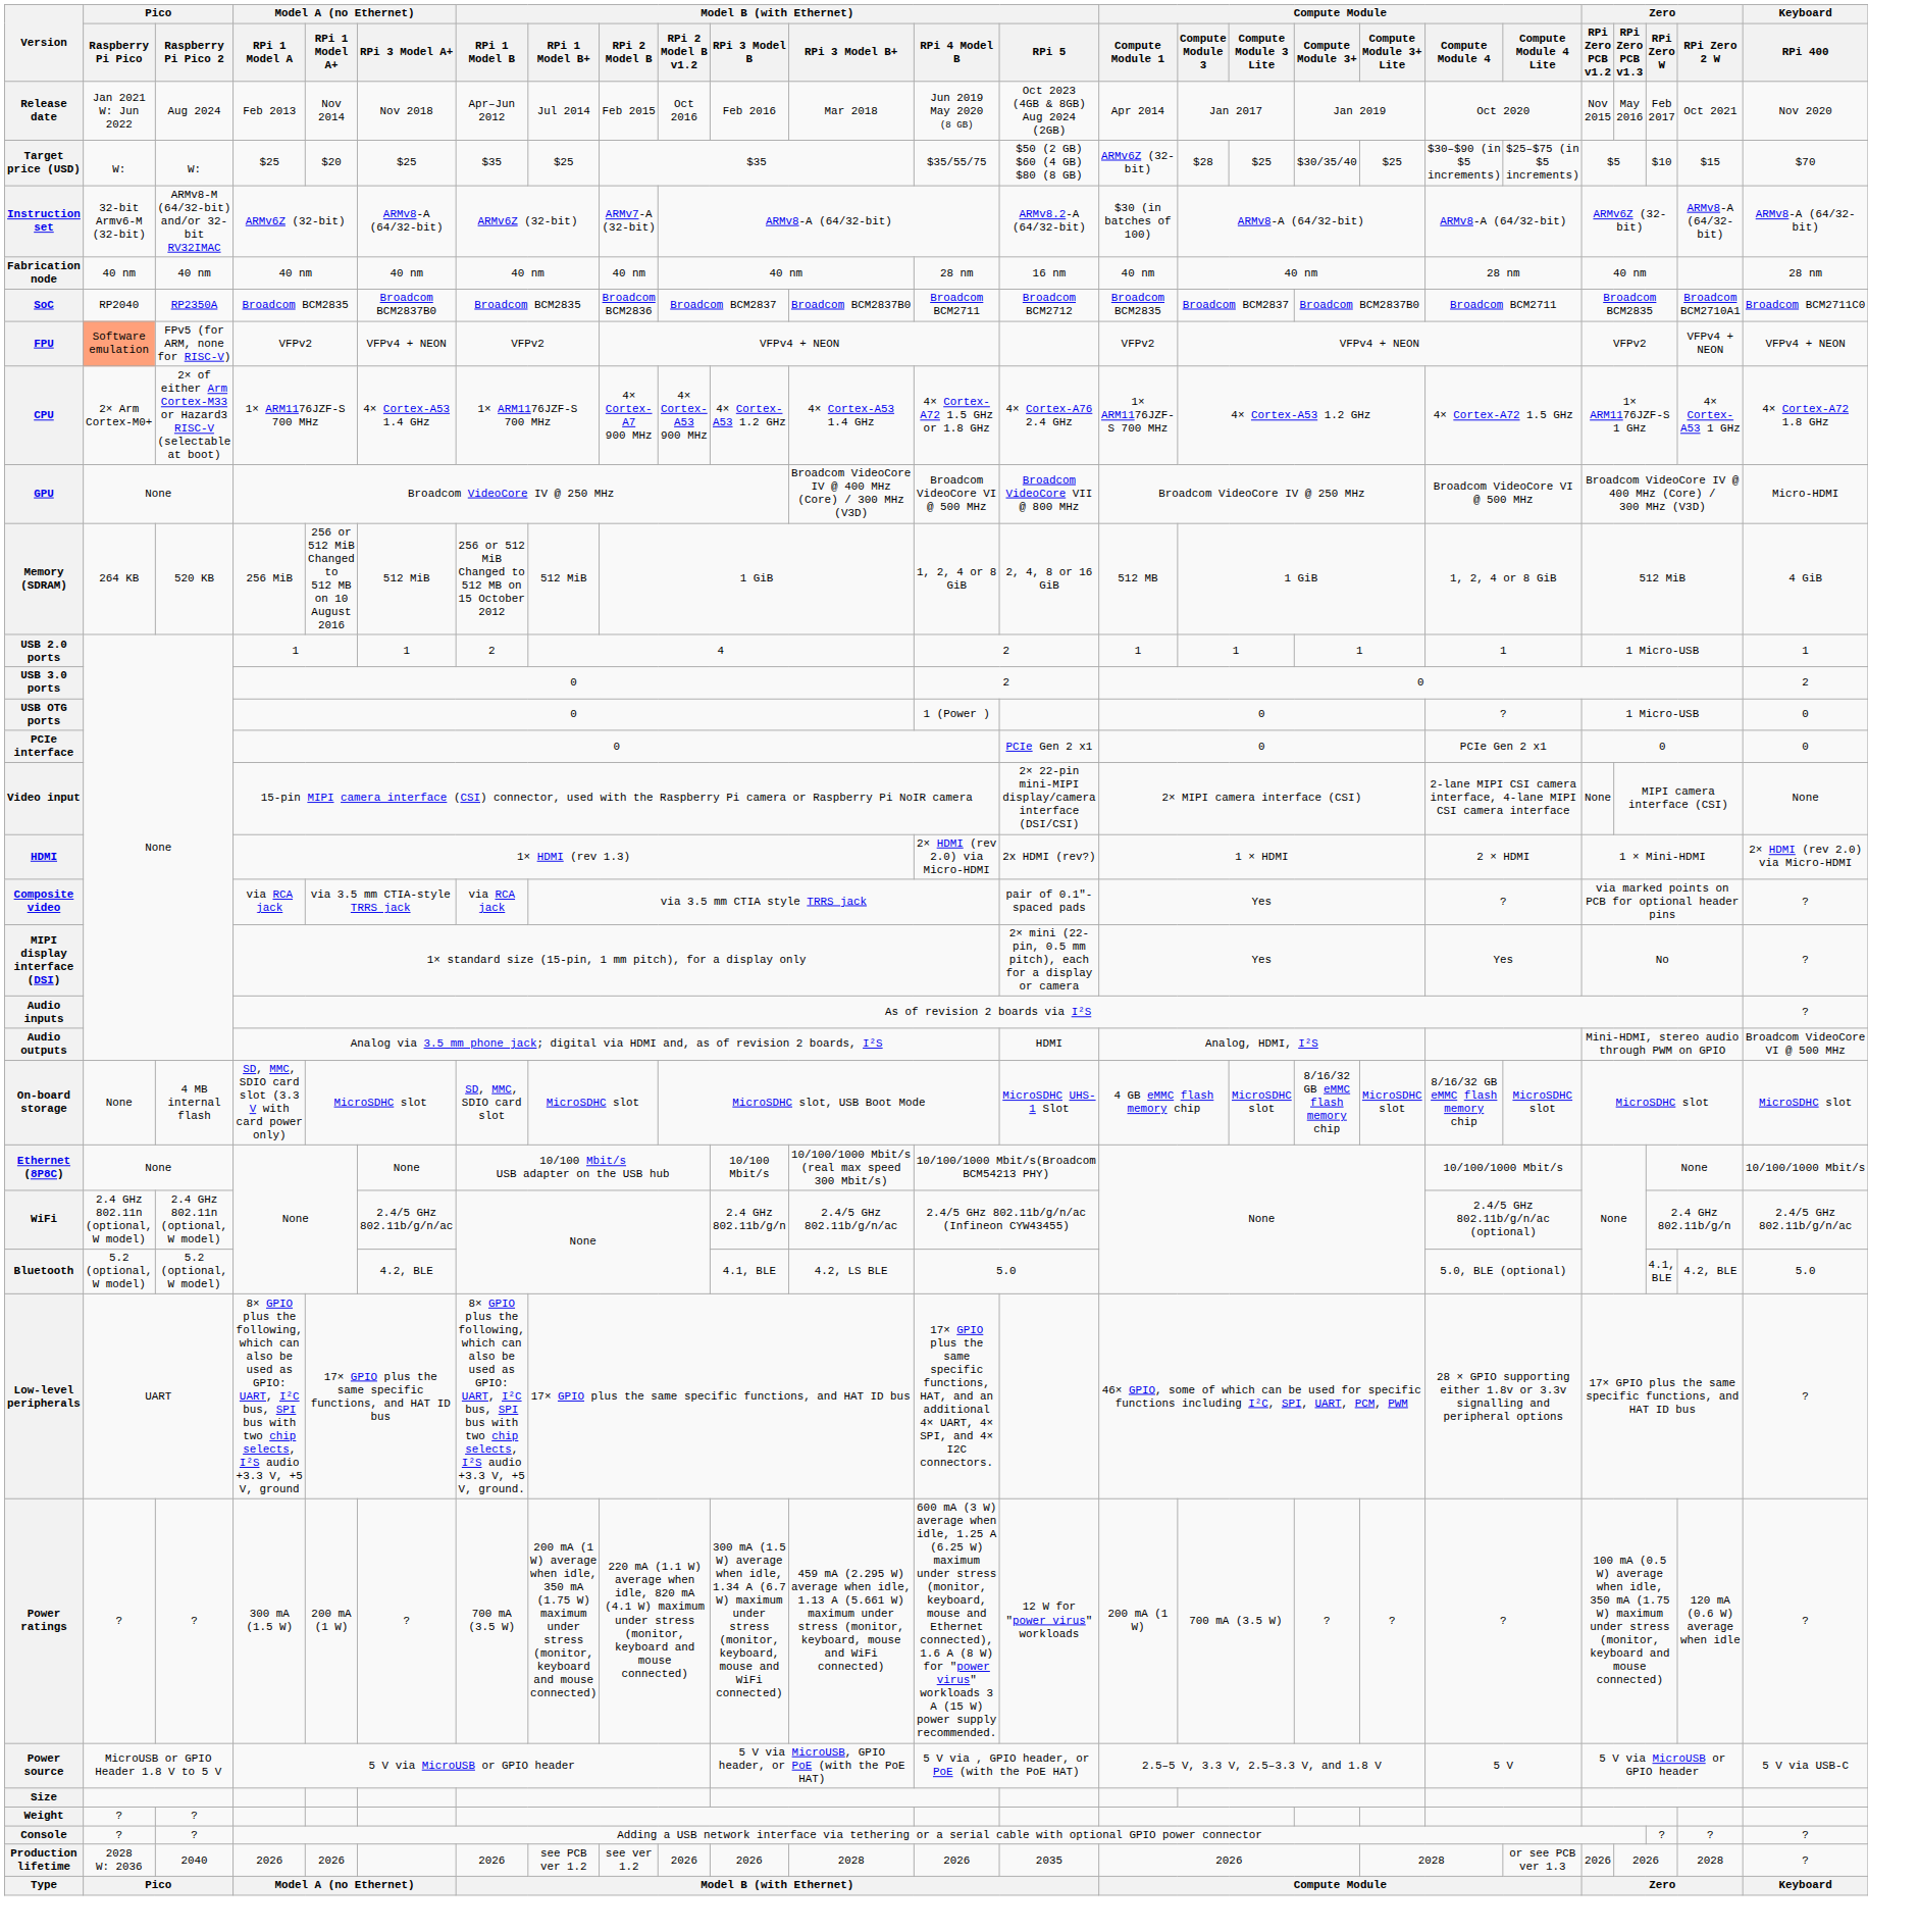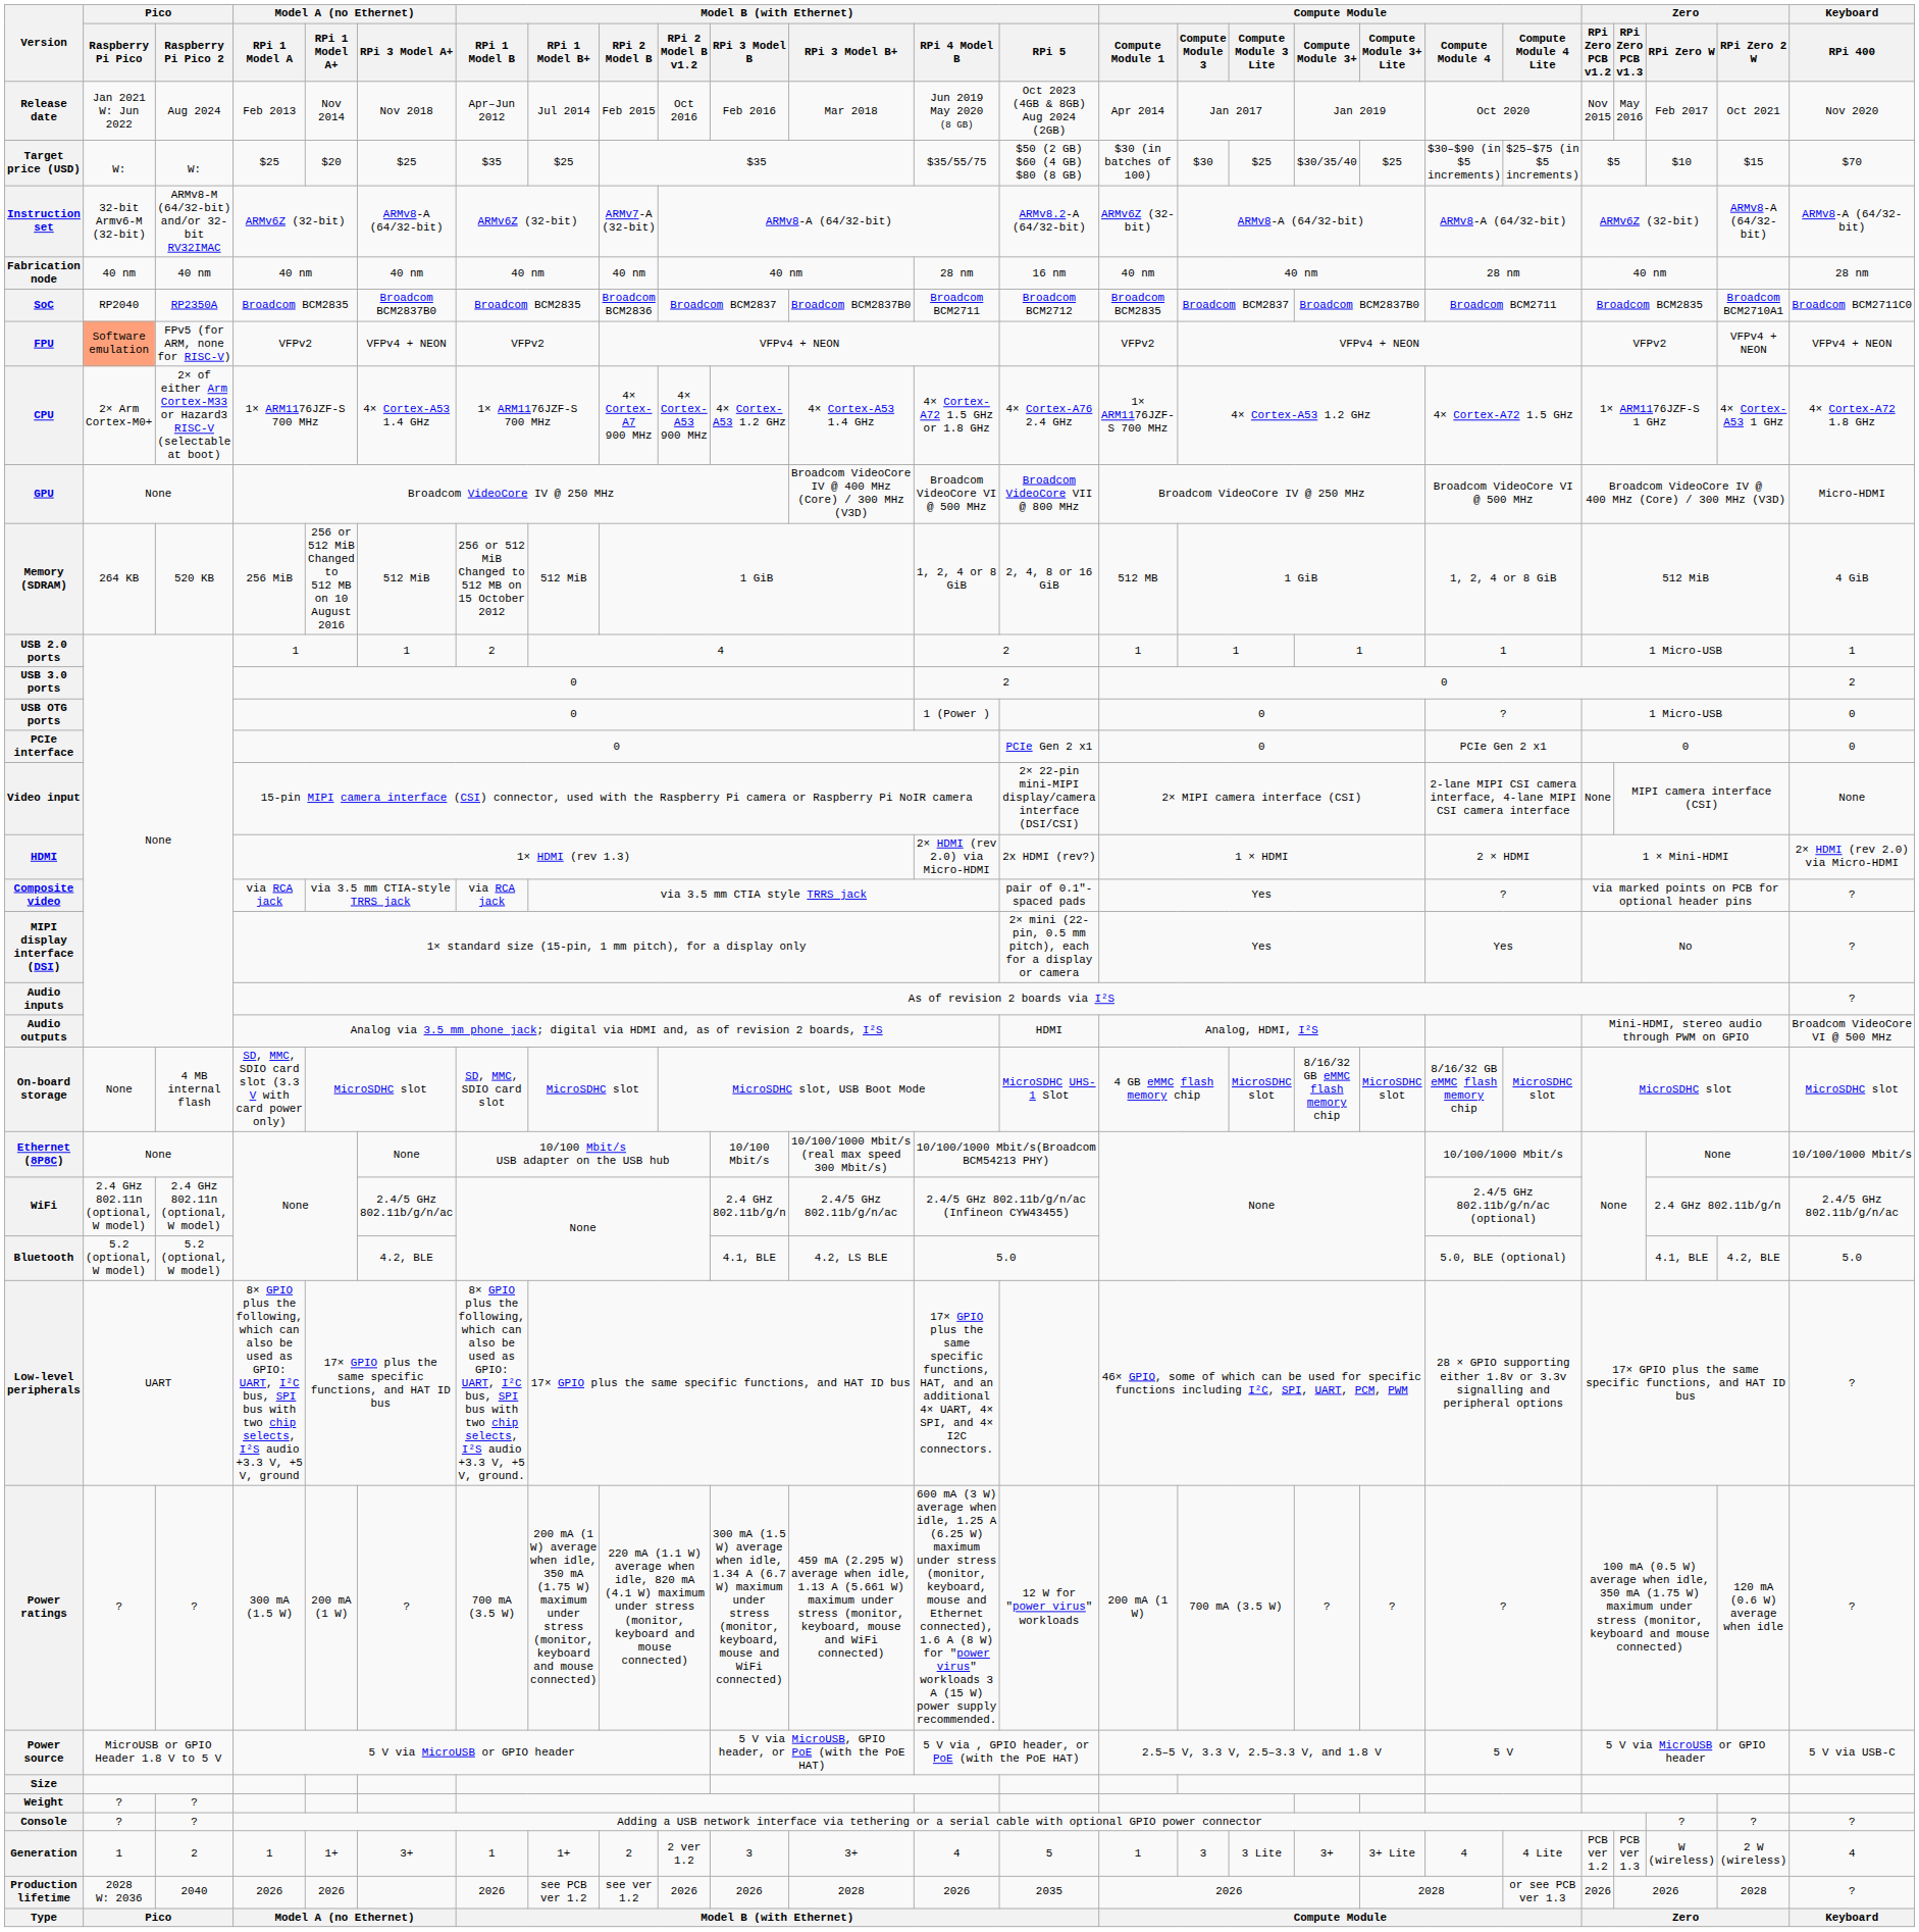Target price (USD) | Compute Module / Compute Module 1: ARMv6Z (32-bit) -> $30 (in batches of 100)
Target price (USD) | Compute Module / Compute Module 3: $28 -> $30
Instruction set | Compute Module / Compute Module 1: $30 (in batches of 100) -> ARMv6Z (32-bit)
+ row: Generation | 1 | 2 | 1 | 1+ | 3+ | 1 | 1+ | 2 | 2 ver 1.2 | 3 | 3+ | 4 | 5 | 1 | 3 | 3 Lite | 3+ | 3+ Lite | 4 | 4 Lite | PCB ver 1.2 | PCB ver 1.3 | W (wireless) | 2 W (wireless) | 4
